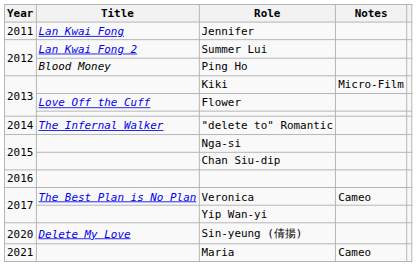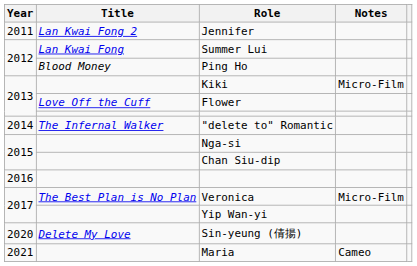Jennifer | Title: Lan Kwai Fong -> Lan Kwai Fong 2
Summer Lui | Title: Lan Kwai Fong 2 -> Lan Kwai Fong
Veronica | Notes: Cameo -> Micro-Film
